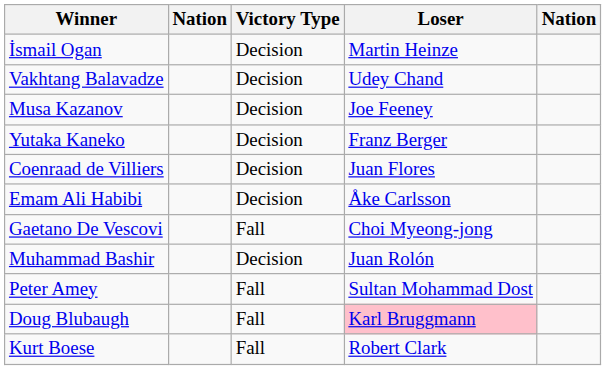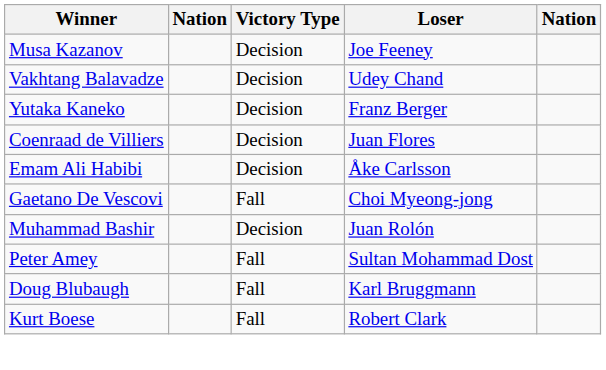- row: İsmail Ogan | Decision | Martin Heinze
rows swapped: Vakhtang Balavadze <-> Musa Kazanov
Doug Blubaugh | Loser: pink background -> no background
